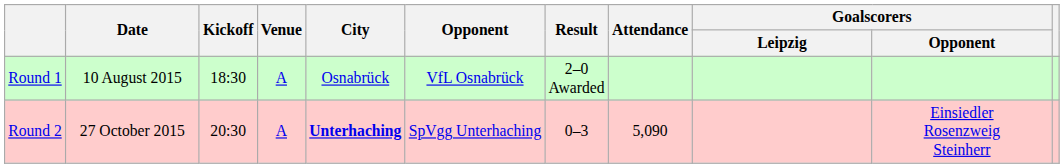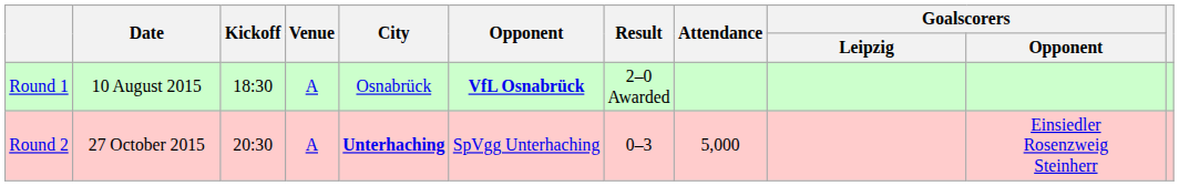Round 1 | Opponent: normal -> bold
Round 2 | Attendance: 5,090 -> 5,000
